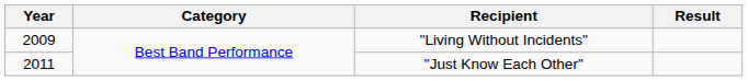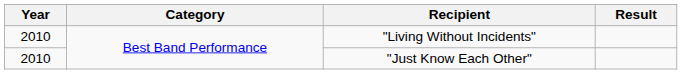"Living Without Incidents" | Year: 2009 -> 2010
"Just Know Each Other" | Year: 2011 -> 2010
